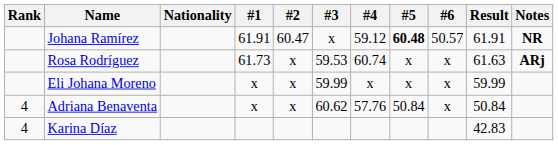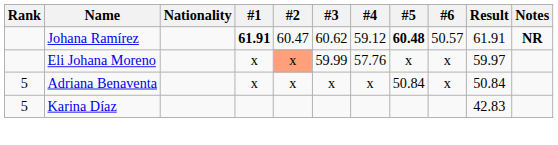Johana Ramírez | #1: normal -> bold
Johana Ramírez | #3: x -> 60.62
- row: Rosa Rodríguez | 61.73 | x | 59.53 | 60.74 | x | x | 61.63 | ARj
Eli Johana Moreno | #2: no background -> lightsalmon background
Eli Johana Moreno | #4: x -> 57.76
Eli Johana Moreno | Result: 59.99 -> 59.97
Adriana Benaventa | Rank: 4 -> 5
Adriana Benaventa | #3: 60.62 -> x
Adriana Benaventa | #4: 57.76 -> x
Karina Díaz | Rank: 4 -> 5
